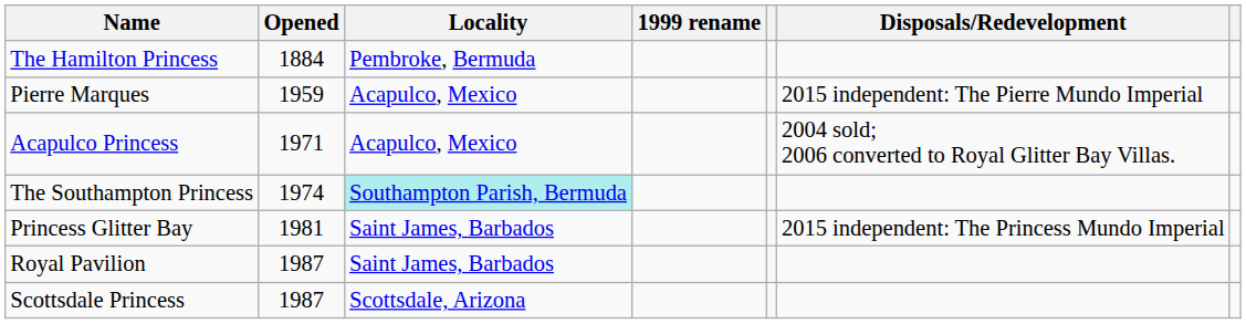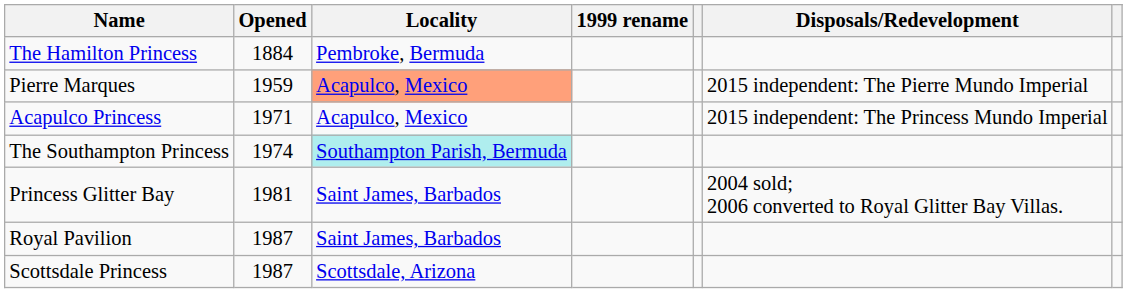Pierre Marques | Locality: no background -> lightsalmon background
Acapulco Princess | Disposals/Redevelopment: 2004 sold; 2006 converted to Royal Glitter Bay Villas. -> 2015 independent: The Princess Mundo Imperial
Princess Glitter Bay | Disposals/Redevelopment: 2015 independent: The Princess Mundo Imperial -> 2004 sold; 2006 converted to Royal Glitter Bay Villas.
